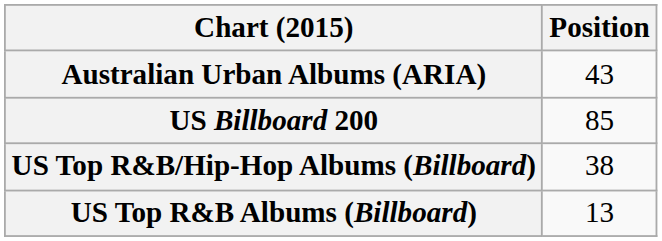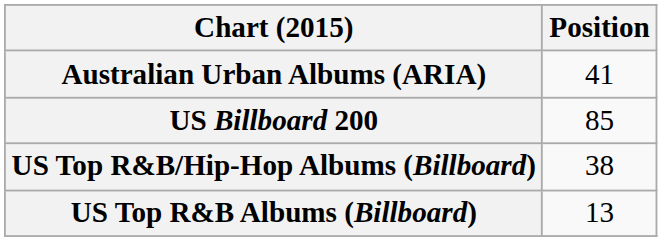Australian Urban Albums (ARIA) | Position: 43 -> 41
